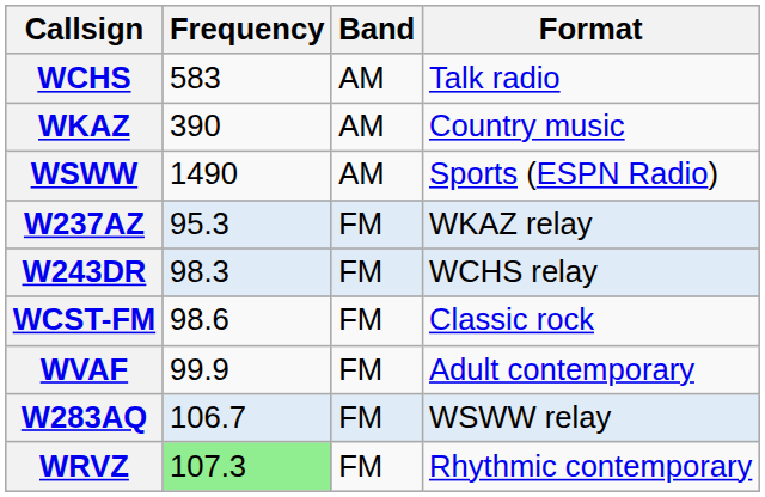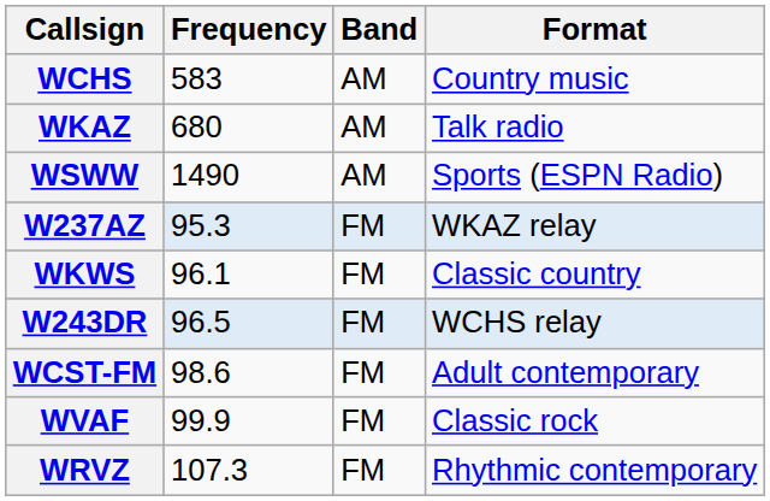WCHS | Format: Talk radio -> Country music
WKAZ | Frequency: 390 -> 680
WKAZ | Format: Country music -> Talk radio
+ row: WKWS | 96.1 | FM | Classic country
W243DR | Frequency: 98.3 -> 96.5
WCST-FM | Format: Classic rock -> Adult contemporary
WVAF | Format: Adult contemporary -> Classic rock
- row: W283AQ | 106.7 | FM | WSWW relay
WRVZ | Frequency: lightgreen background -> no background
